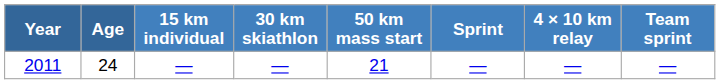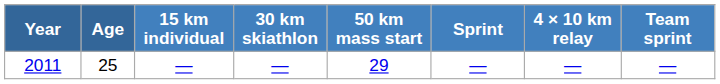2011 | Age: 24 -> 25
2011 | 50 km mass start: 21 -> 29
